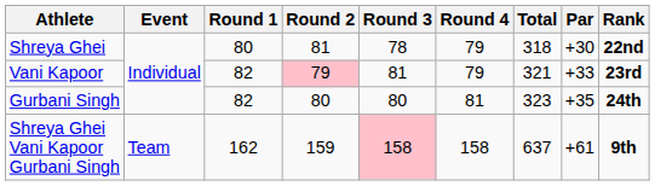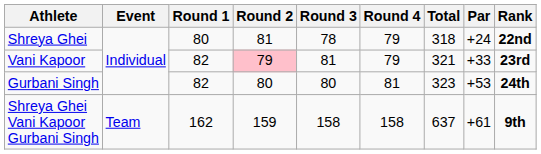Shreya Ghei | Par: +30 -> +24
Gurbani Singh | Par: +35 -> +53
Shreya Ghei Vani Kapoor Gurbani Singh | Round 3: pink background -> no background
